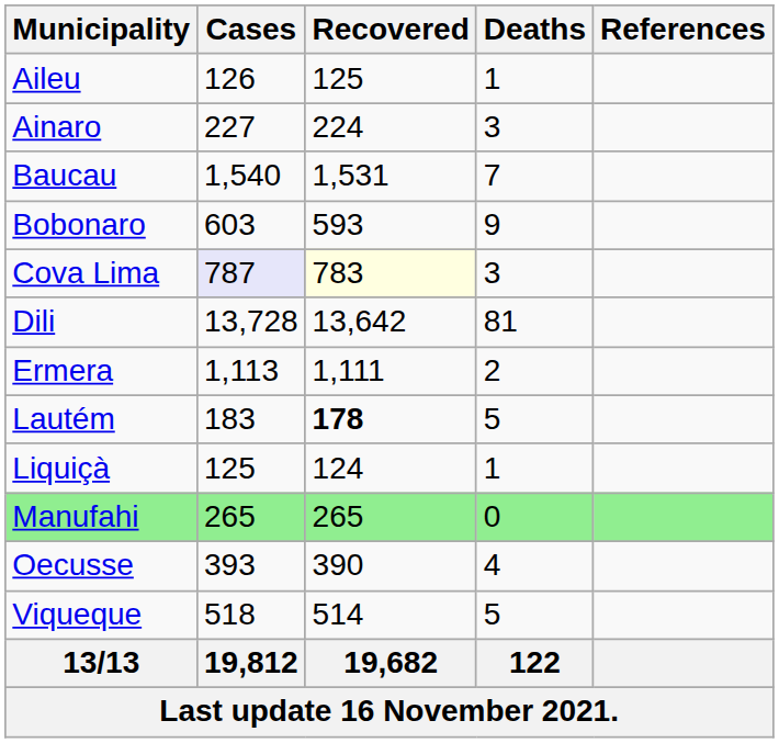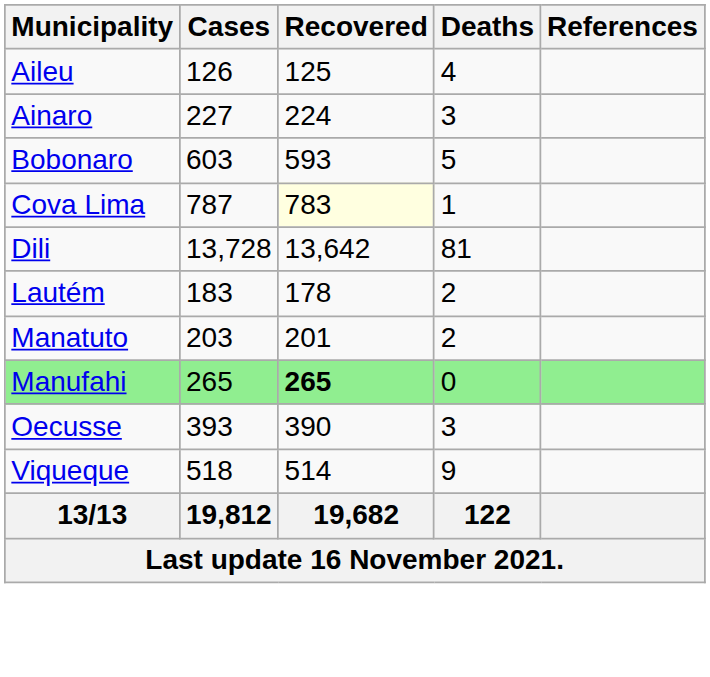Aileu | Deaths: 1 -> 4
- row: Baucau | 1,540 | 1,531 | 7
Bobonaro | Deaths: 9 -> 5
Cova Lima | Cases: lavender background -> no background
Cova Lima | Deaths: 3 -> 1
- row: Ermera | 1,113 | 1,111 | 2
Lautém | Recovered: bold -> normal
Lautém | Deaths: 5 -> 2
- row: Liquiçà | 125 | 124 | 1
+ row: Manatuto | 203 | 201 | 2
Manufahi | Recovered: normal -> bold
Oecusse | Deaths: 4 -> 3
Viqueque | Deaths: 5 -> 9
